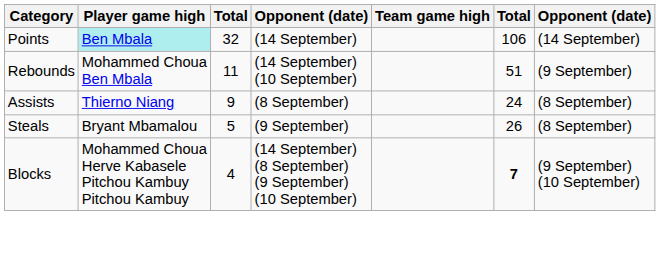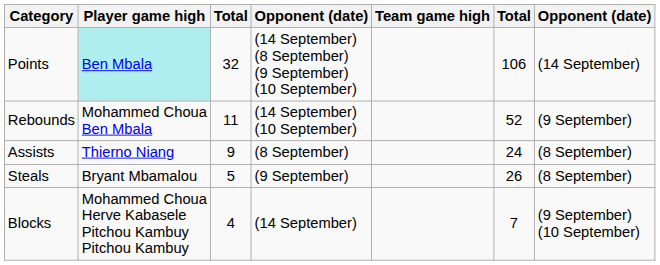Points | column 4: (14 September) -> (14 September) (8 September) (9 September) (10 September)
Rebounds | column 6: 51 -> 52
Blocks | column 4: (14 September) (8 September) (9 September) (10 September) -> (14 September)
Blocks | column 6: bold -> normal
